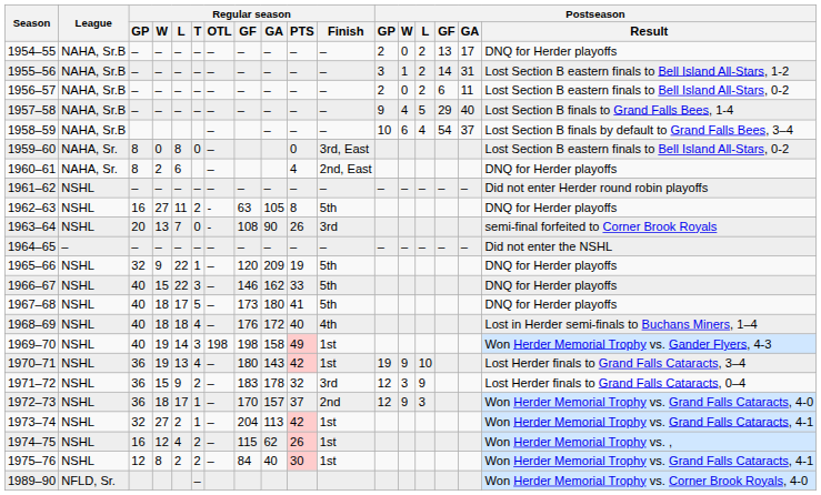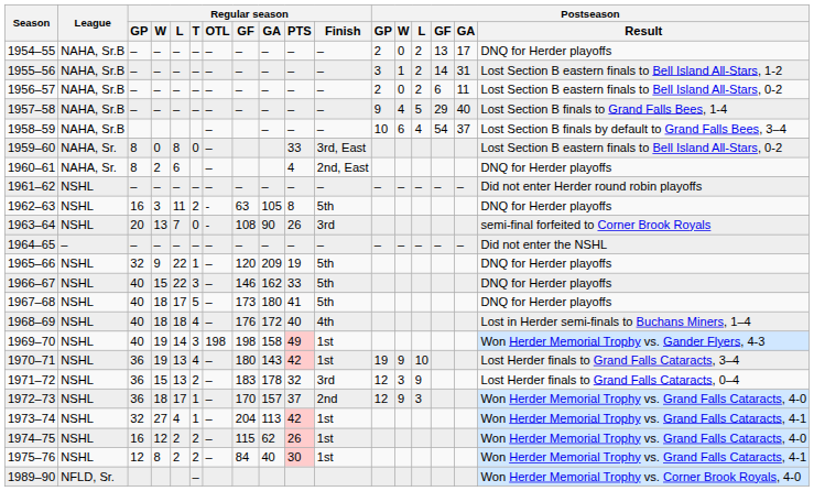1959–60 | Regular season / PTS: 0 -> 33
1962–63 | Regular season / W: 27 -> 3
1971–72 | Regular season / L: 9 -> 13
1973–74 | Regular season / L: 2 -> 4
1974–75 | Regular season / L: 4 -> 2
1974–75 | Postseason / Result: Won Herder Memorial Trophy vs. , -> Won Herder Memorial Trophy vs. Grand Falls Cataracts, 4-0
